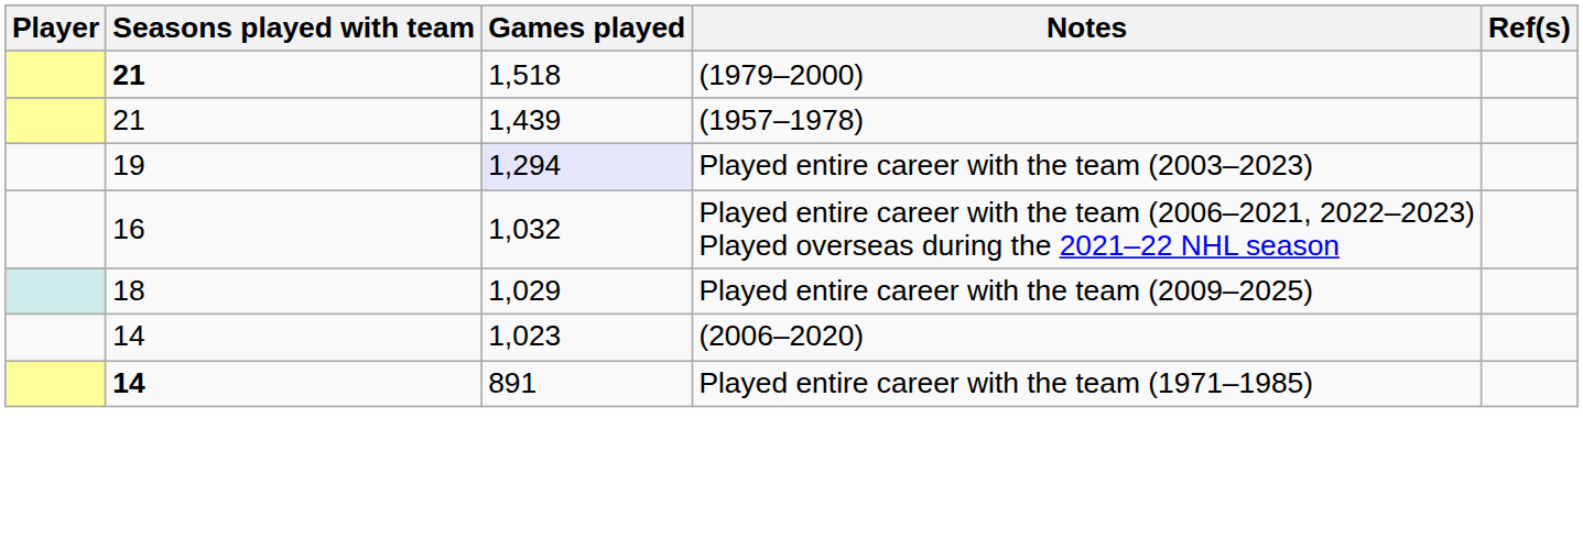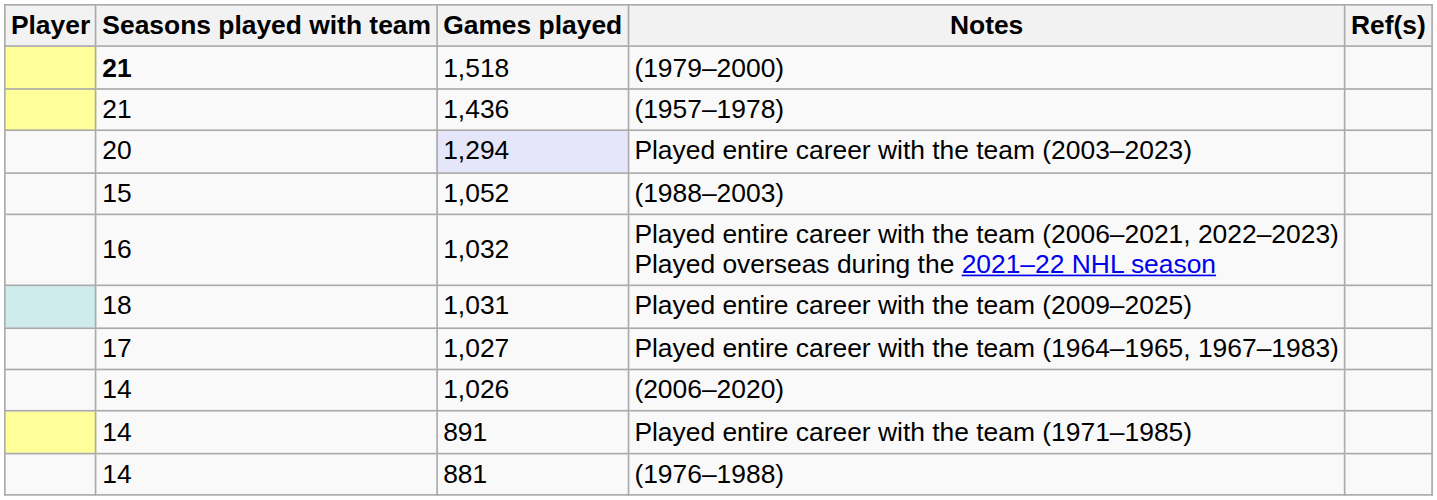(1957–1978) | Games played: 1,439 -> 1,436
Played entire career with the team (2003–2023) | Seasons played with team: 19 -> 20
+ row: 15 | 1,052 | (1988–2003)
Played entire career with the team (2009–2025) | Games played: 1,029 -> 1,031
+ row: 17 | 1,027 | Played entire career with the team (1964–1965, 1967–1983)
(2006–2020) | Games played: 1,023 -> 1,026
Played entire career with the team (1971–1985) | Seasons played with team: bold -> normal
+ row: 14 | 881 | (1976–1988)
